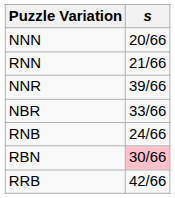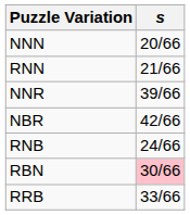NBR | s: 33/66 -> 42/66
RRB | s: 42/66 -> 33/66
